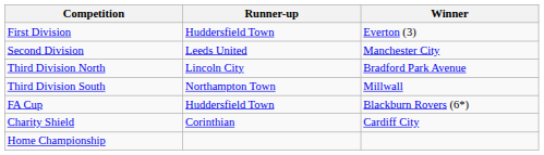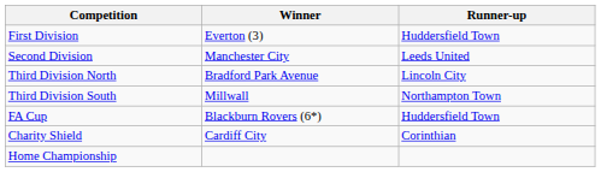columns swapped: Winner <-> Runner-up
